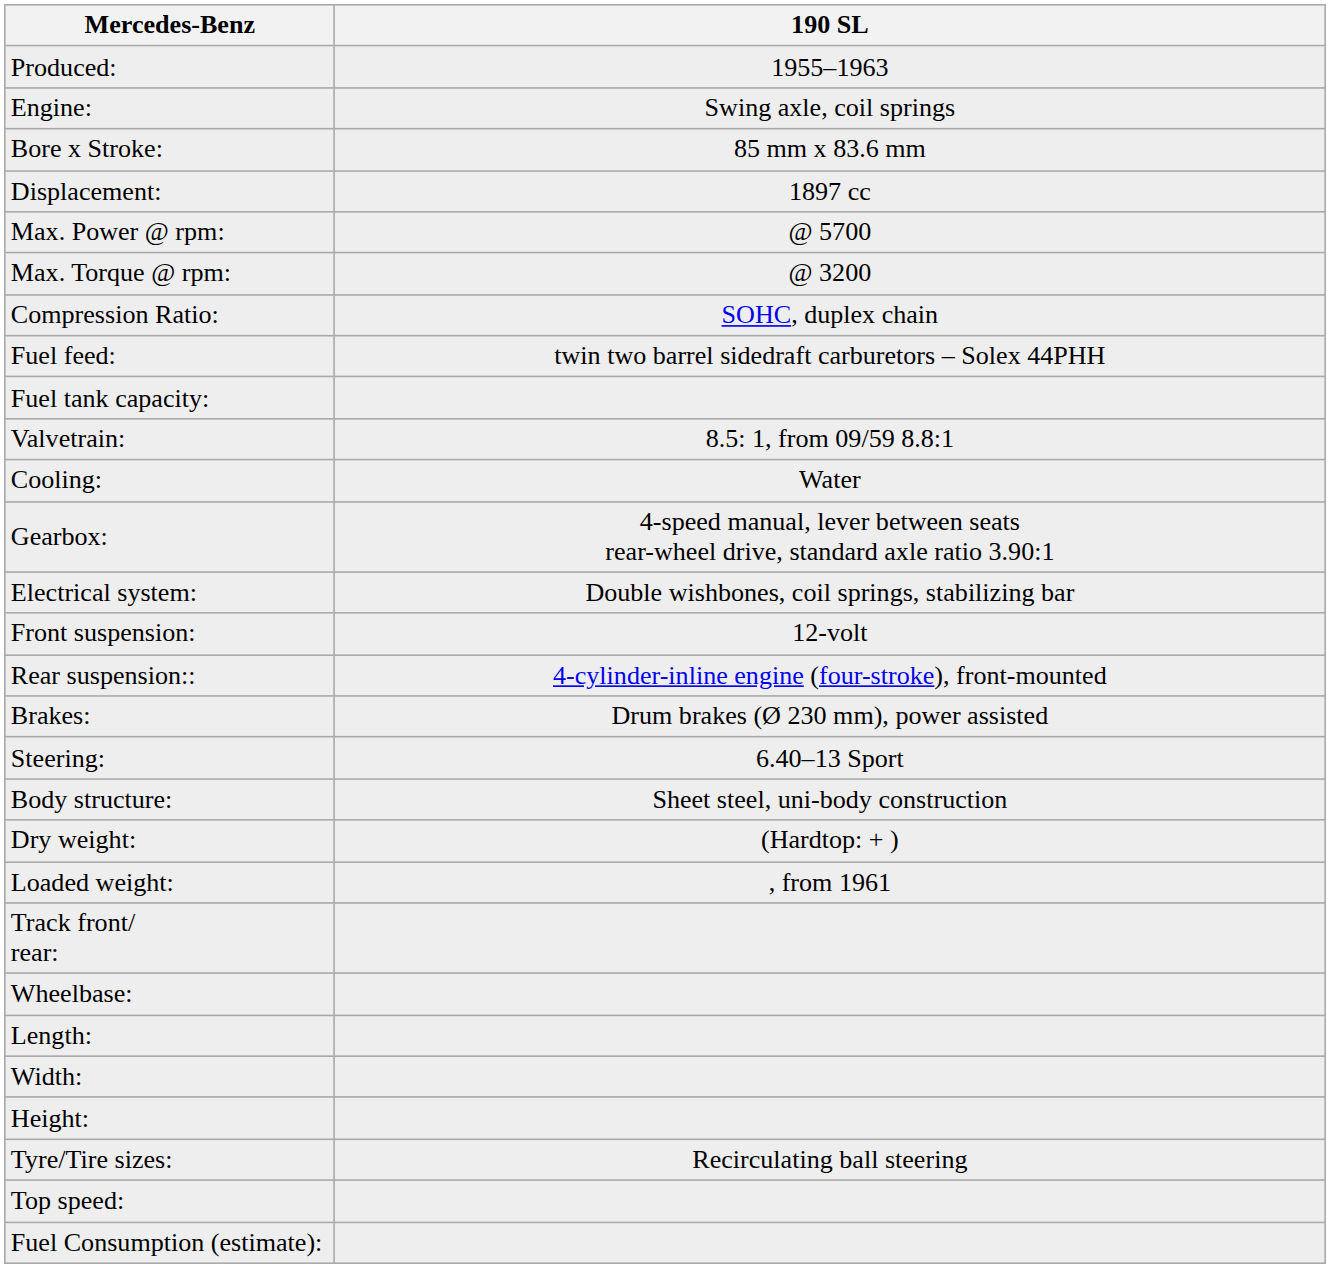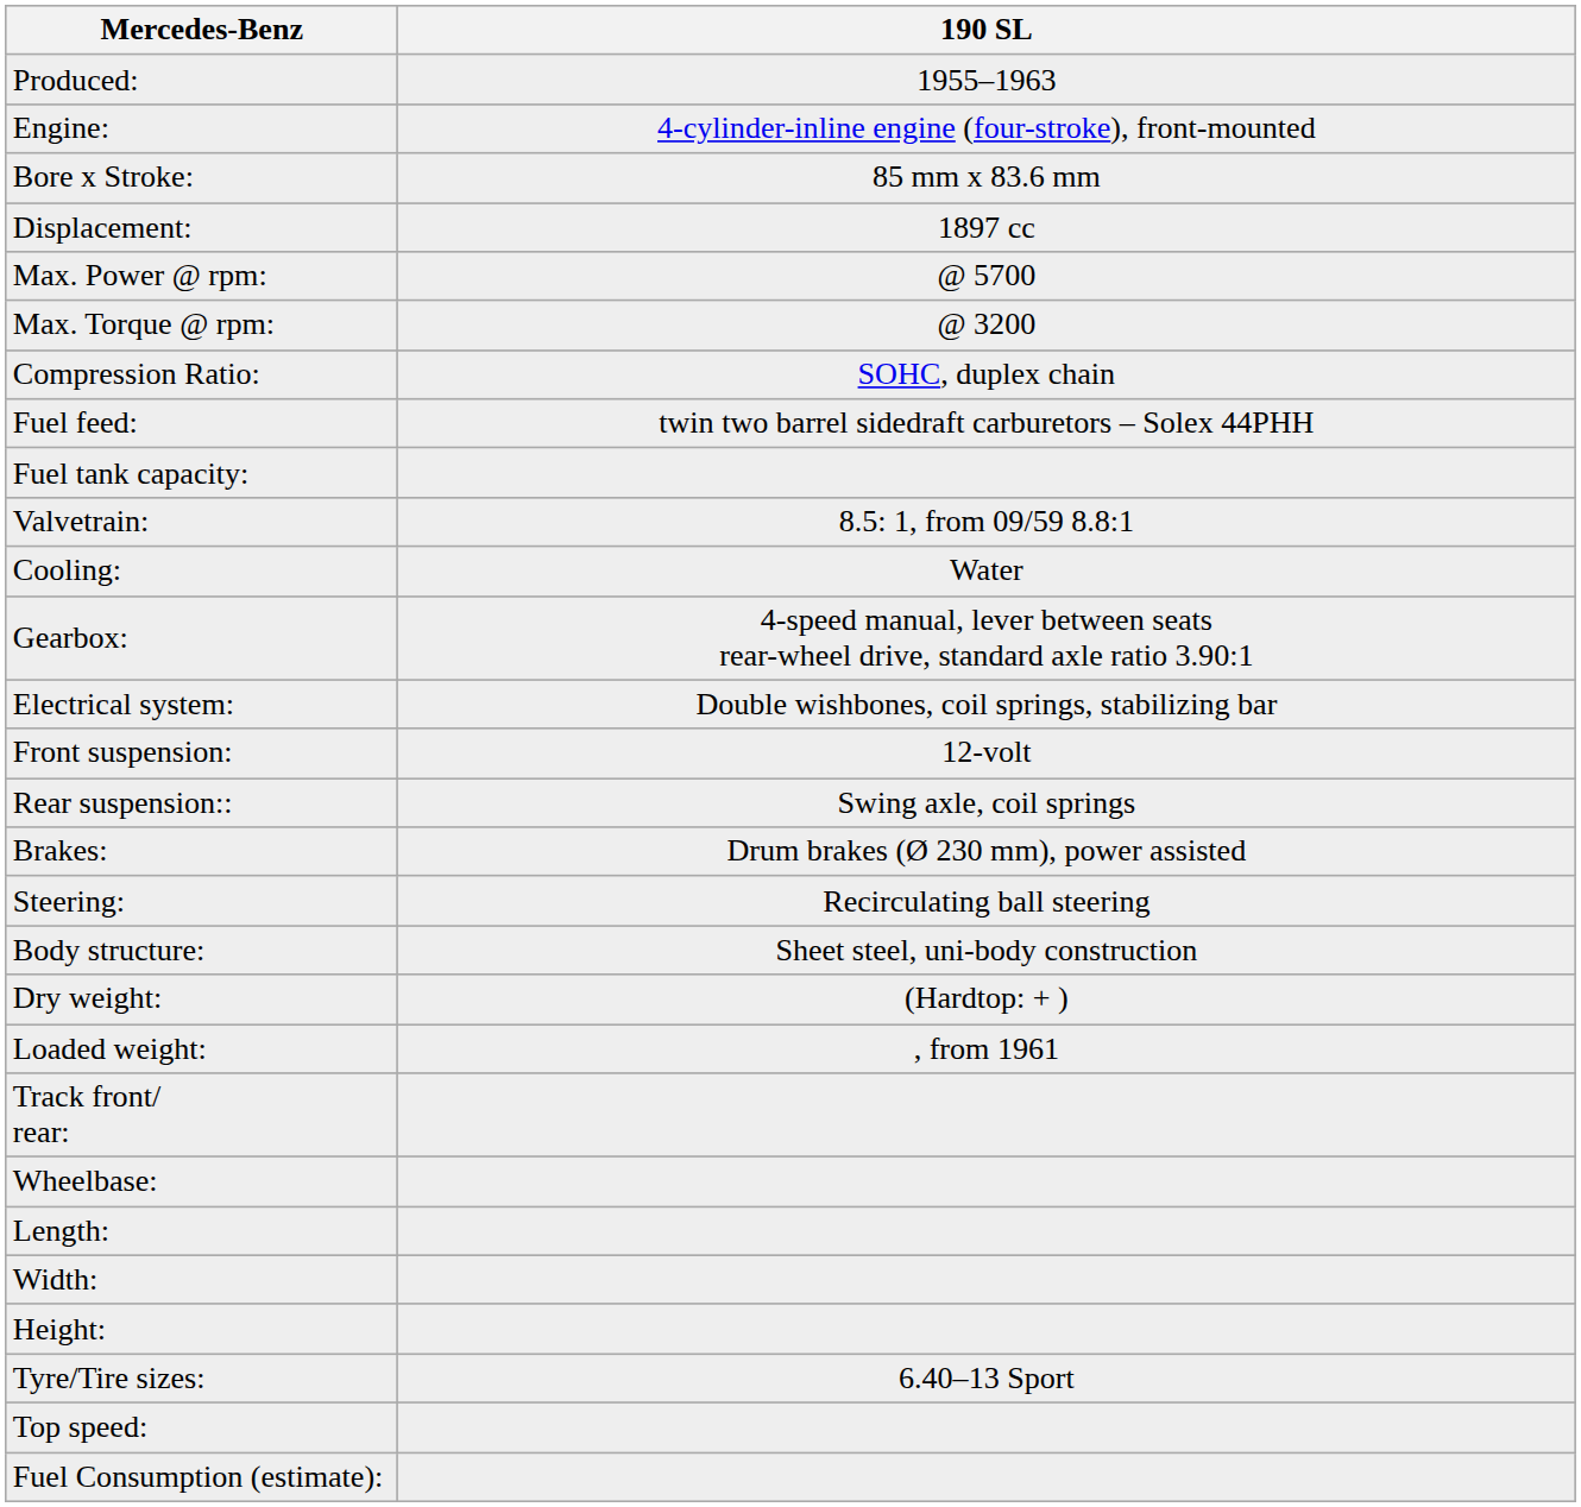Engine: | 190 SL: Swing axle, coil springs -> 4-cylinder-inline engine (four-stroke), front-mounted
Rear suspension:: | 190 SL: 4-cylinder-inline engine (four-stroke), front-mounted -> Swing axle, coil springs
Steering: | 190 SL: 6.40–13 Sport -> Recirculating ball steering
Tyre/Tire sizes: | 190 SL: Recirculating ball steering -> 6.40–13 Sport
